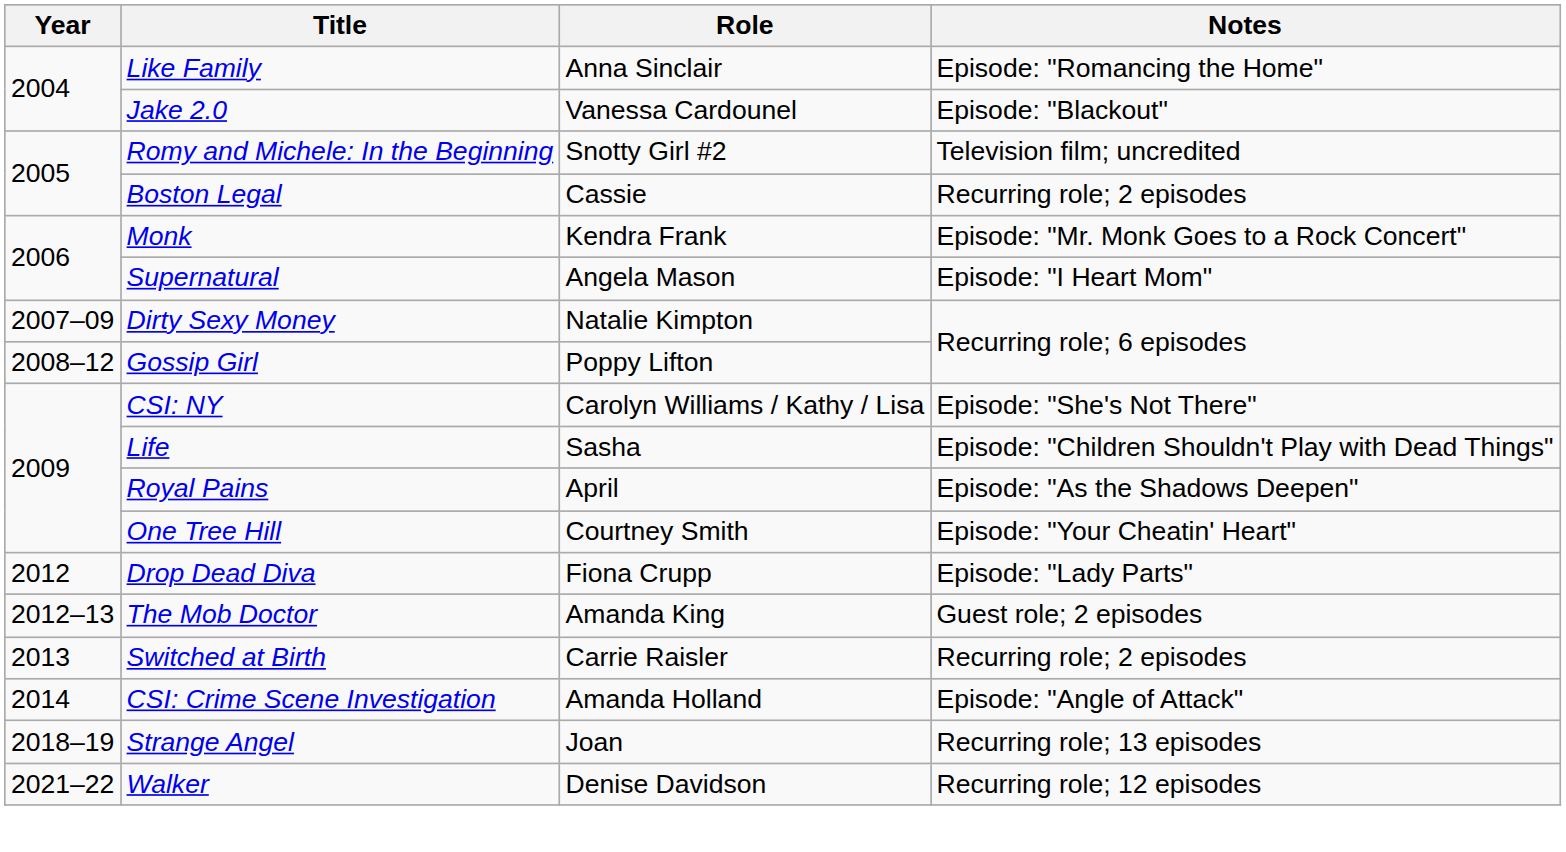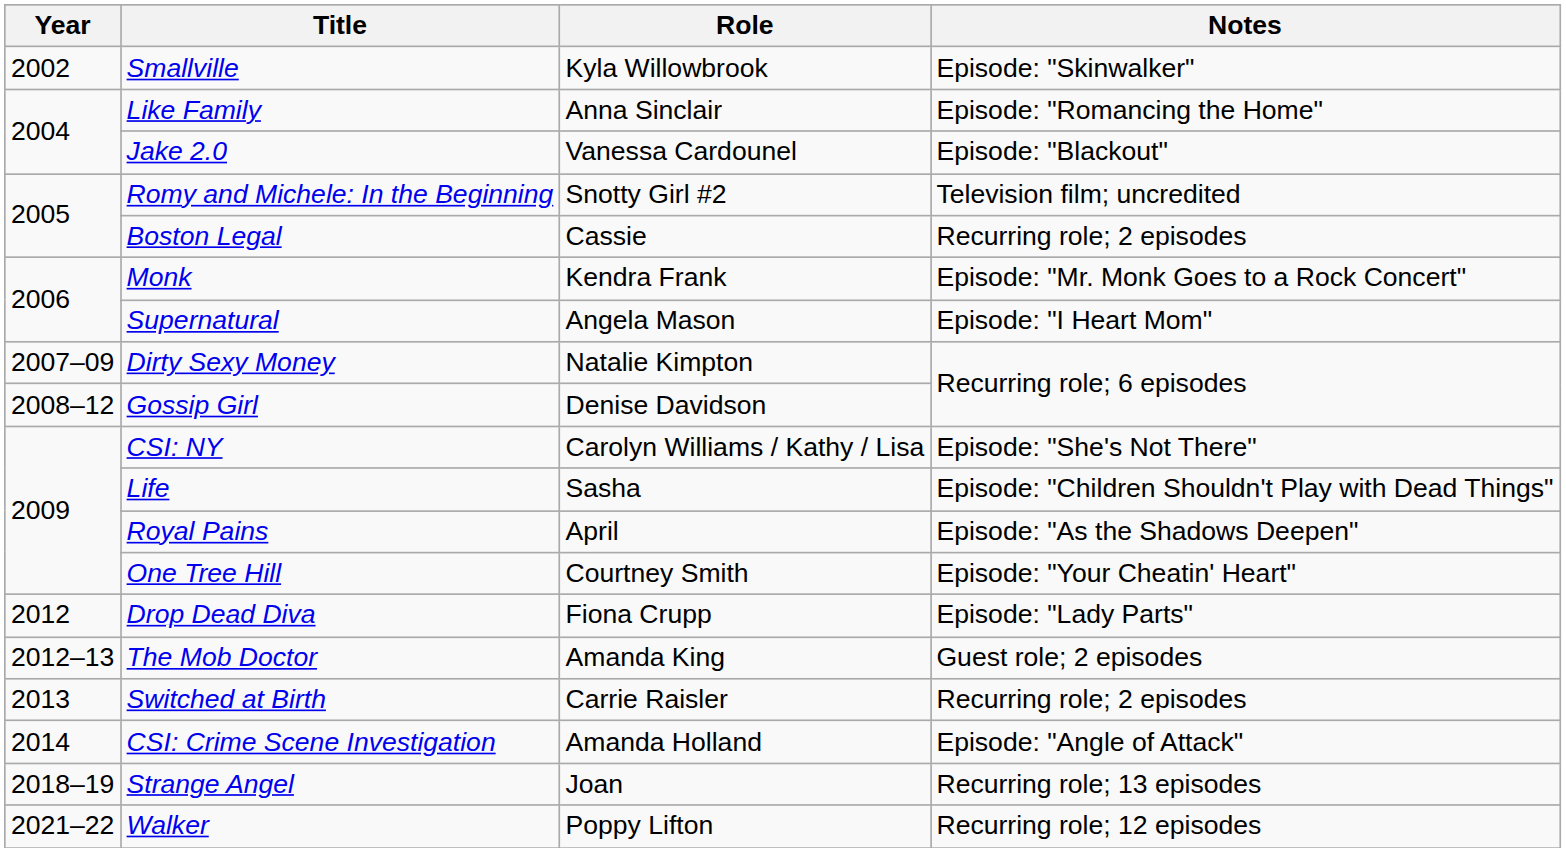+ row: 2002 | Smallville | Kyla Willowbrook | Episode: "Skinwalker"
Gossip Girl | Role: Poppy Lifton -> Denise Davidson
Walker | Role: Denise Davidson -> Poppy Lifton
